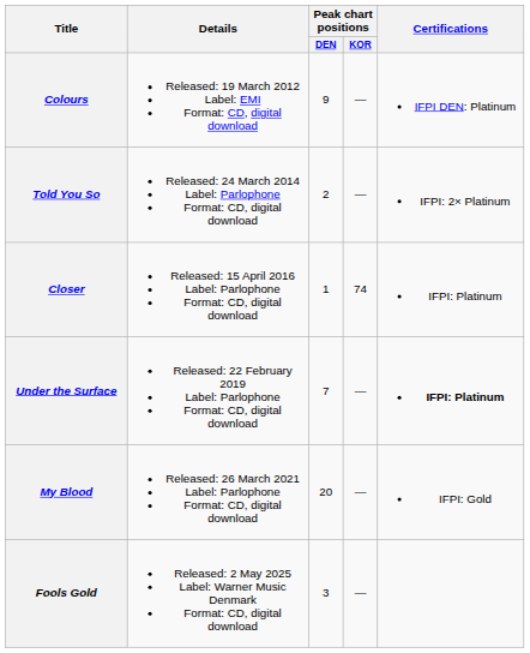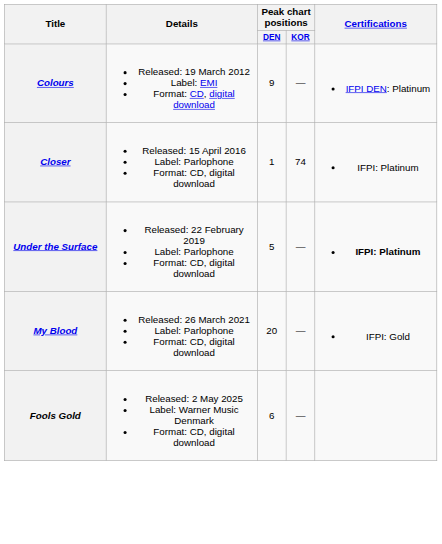- row: Told You So | Released: 24 March 2014 Label: Parlophone Format: CD, digital download | 2 | — | IFPI: 2× Platinum
Under the Surface | Peak chart positions / DEN: 7 -> 5
Fools Gold | Peak chart positions / DEN: 3 -> 6
